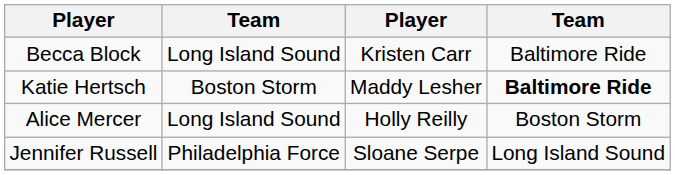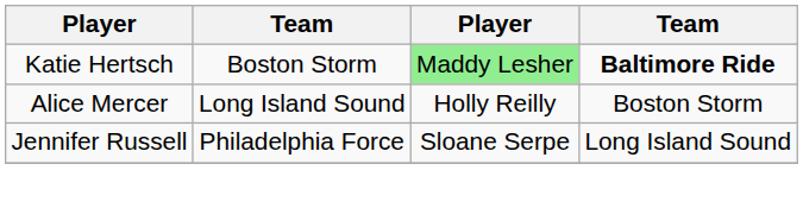- row: Becca Block | Long Island Sound | Kristen Carr | Baltimore Ride
Katie Hertsch | column 3: no background -> lightgreen background
